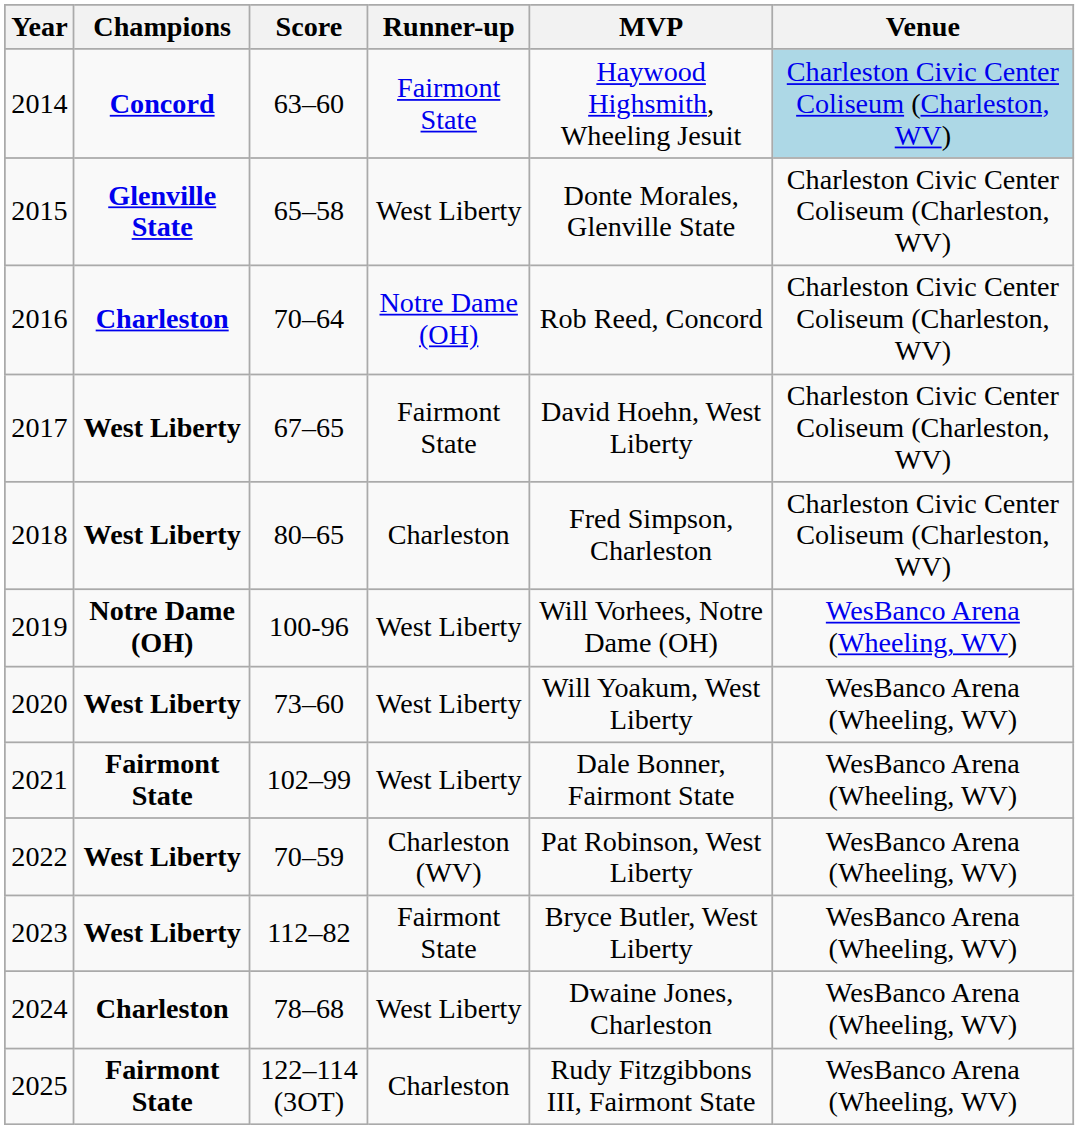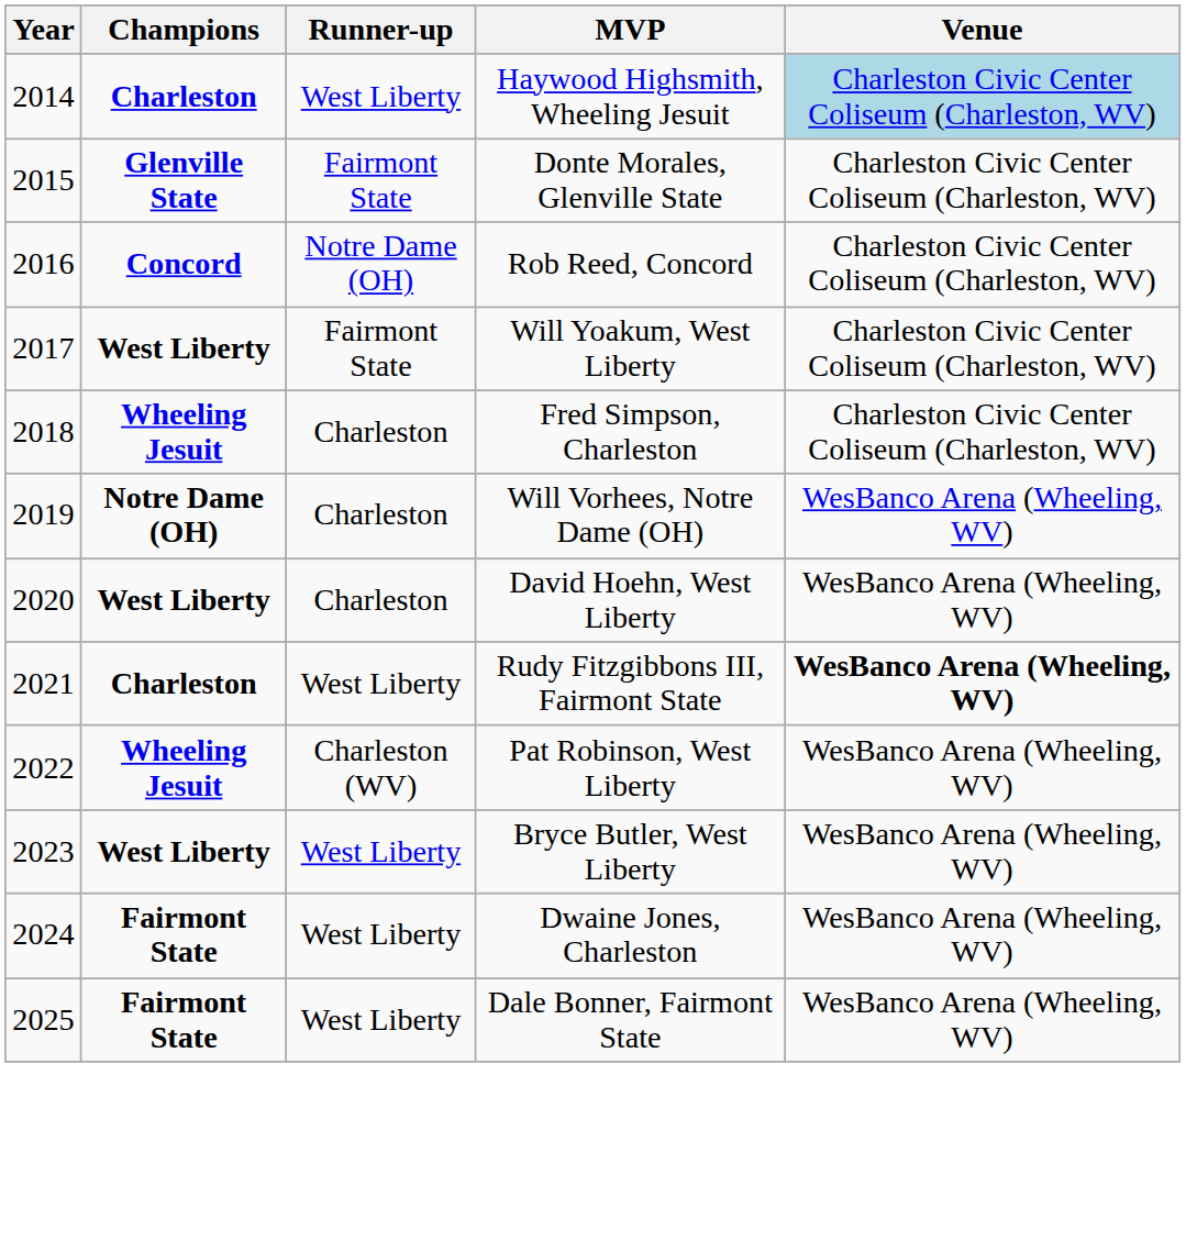- column: Score | 63–60 | 65–58 | 70–64 | 67–65 | 80–65 | 100-96 | 73–60 | 102–99 | 70–59 | 112–82 | 78–68 | 122–114 (3OT)
2014 | Champions: Concord -> Charleston
2014 | Runner-up: Fairmont State -> West Liberty
2015 | Runner-up: West Liberty -> Fairmont State
2016 | Champions: Charleston -> Concord
2017 | MVP: David Hoehn, West Liberty -> Will Yoakum, West Liberty
2018 | Champions: West Liberty -> Wheeling Jesuit
2019 | Runner-up: West Liberty -> Charleston
2020 | Runner-up: West Liberty -> Charleston
2020 | MVP: Will Yoakum, West Liberty -> David Hoehn, West Liberty
2021 | Champions: Fairmont State -> Charleston
2021 | MVP: Dale Bonner, Fairmont State -> Rudy Fitzgibbons III, Fairmont State
2021 | Venue: normal -> bold
2022 | Champions: West Liberty -> Wheeling Jesuit
2023 | Runner-up: Fairmont State -> West Liberty
2024 | Champions: Charleston -> Fairmont State
2025 | Runner-up: Charleston -> West Liberty
2025 | MVP: Rudy Fitzgibbons III, Fairmont State -> Dale Bonner, Fairmont State
